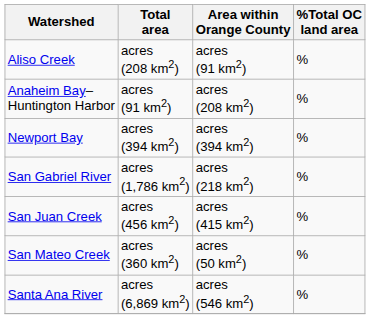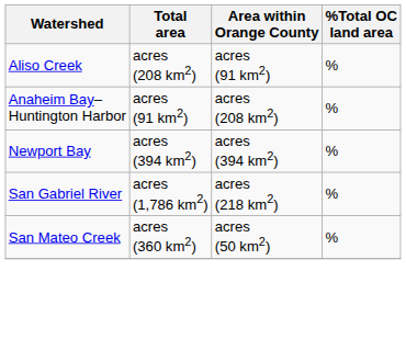- row: San Juan Creek | acres (456 km2) | acres (415 km2) | %
- row: Santa Ana River | acres (6,869 km2) | acres (546 km2) | %
